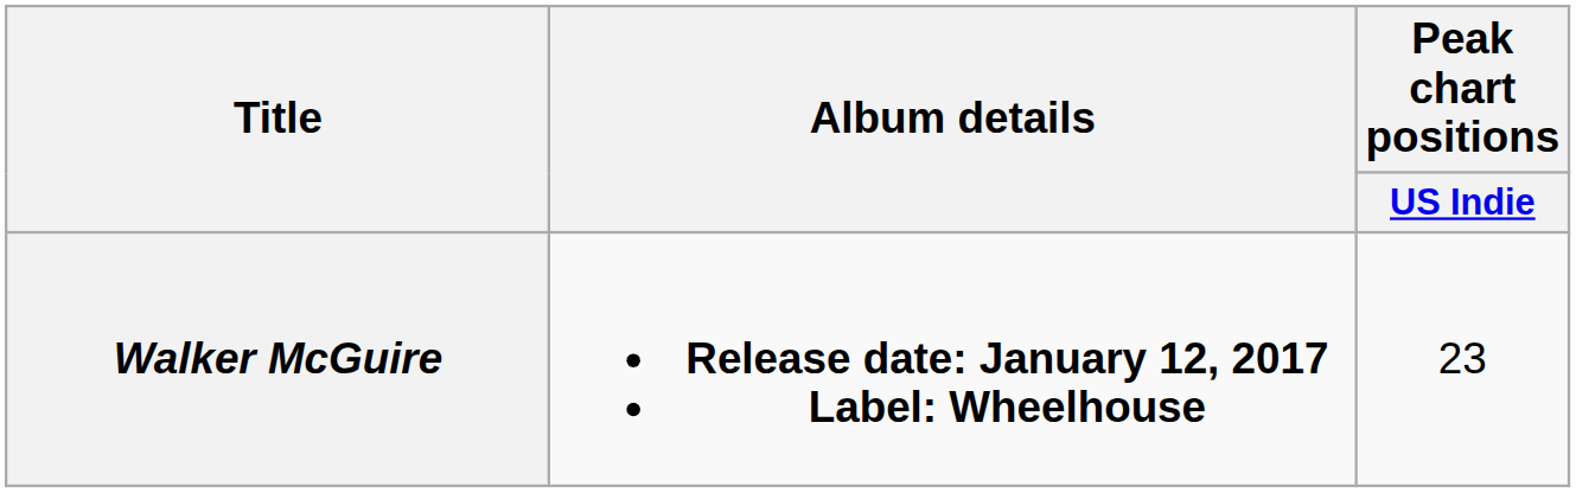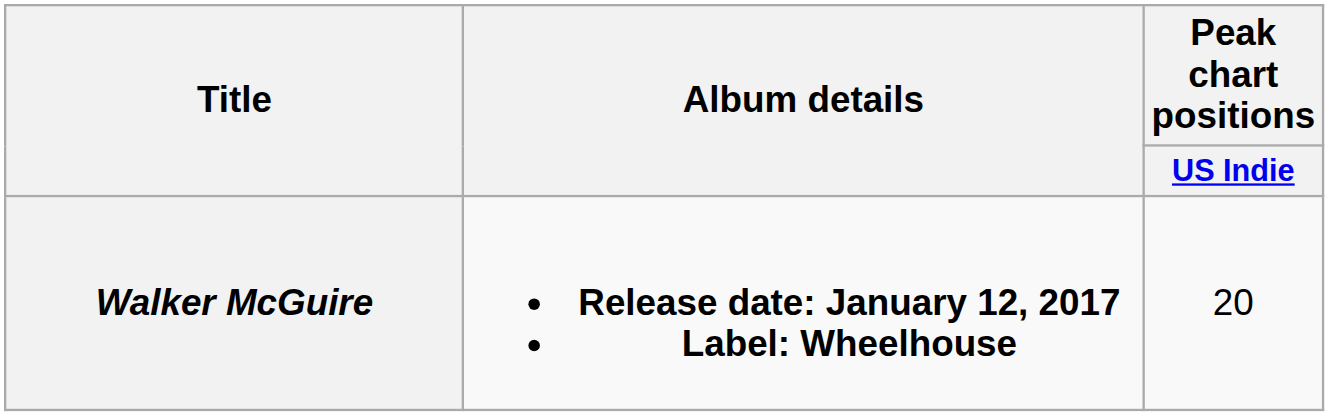Walker McGuire | Peak chart positions / US Indie: 23 -> 20
